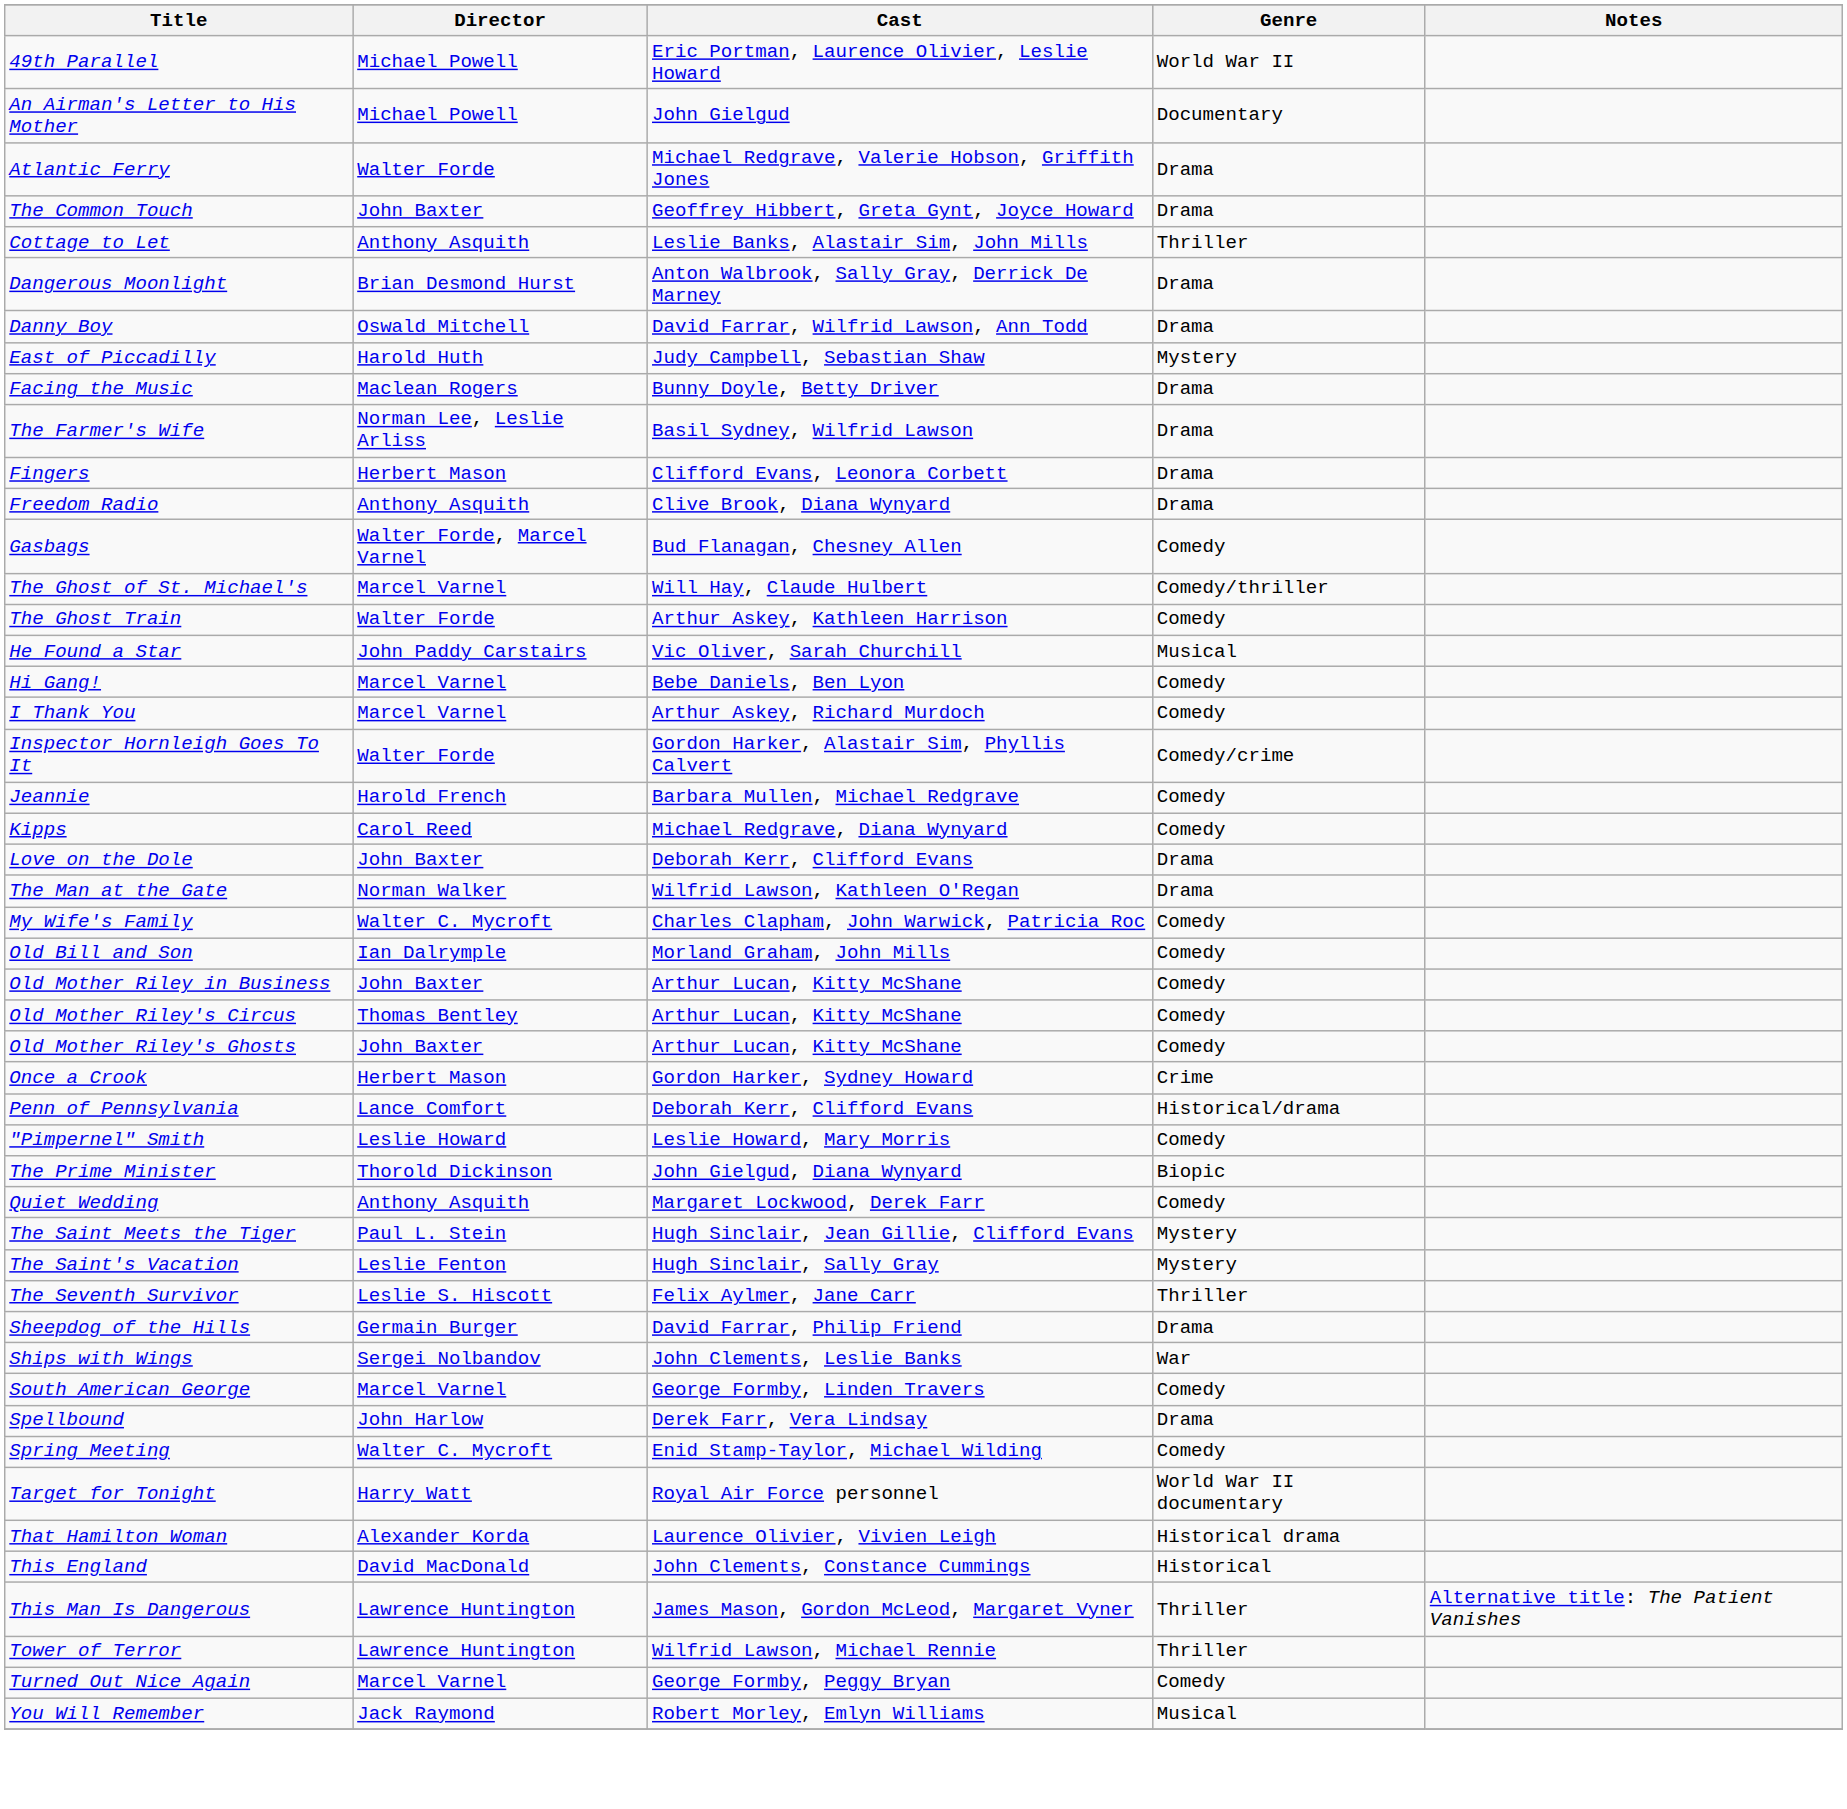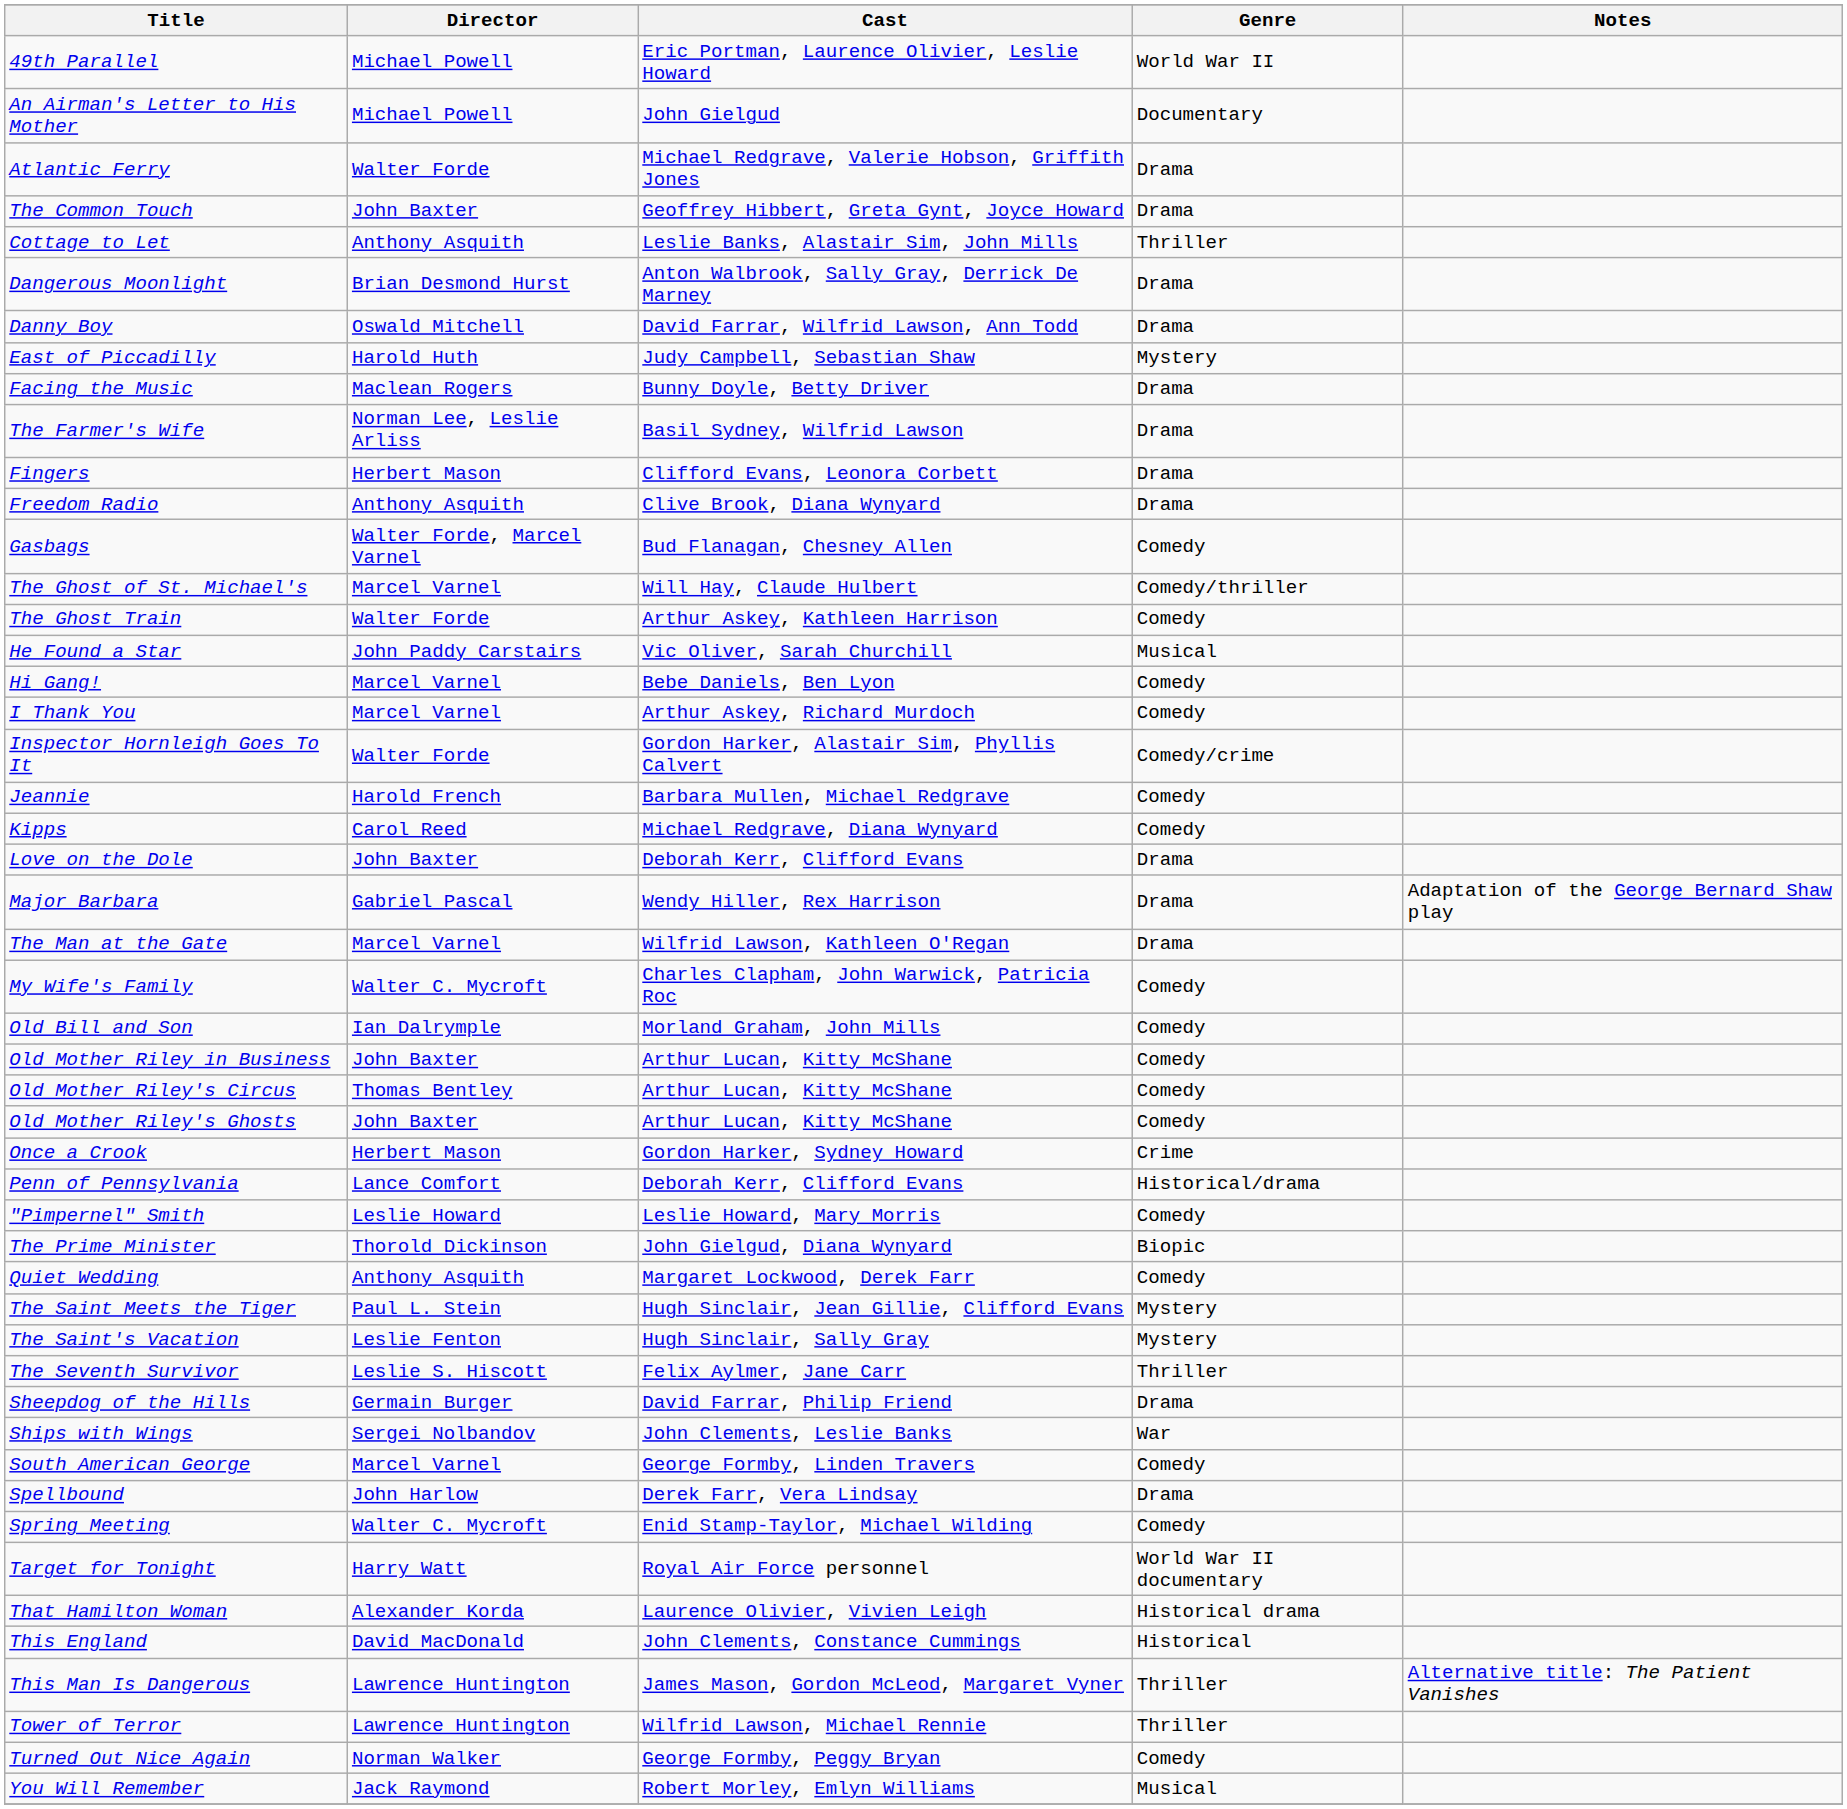+ row: Major Barbara | Gabriel Pascal | Wendy Hiller, Rex Harrison | Drama | Adaptation of the George Bernard Shaw play
The Man at the Gate | Director: Norman Walker -> Marcel Varnel
Turned Out Nice Again | Director: Marcel Varnel -> Norman Walker
